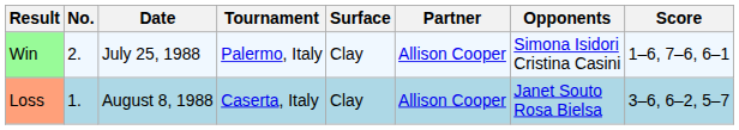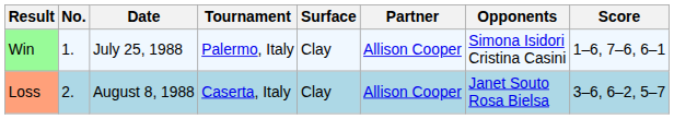Win | No.: 2. -> 1.
Loss | No.: 1. -> 2.
